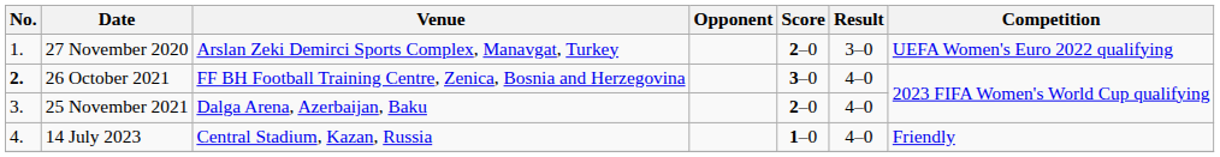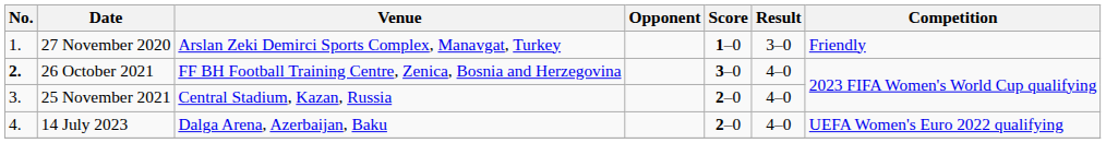27 November 2020 | Score: 2–0 -> 1–0
27 November 2020 | Competition: UEFA Women's Euro 2022 qualifying -> Friendly
25 November 2021 | Venue: Dalga Arena, Azerbaijan, Baku -> Central Stadium, Kazan, Russia
14 July 2023 | Venue: Central Stadium, Kazan, Russia -> Dalga Arena, Azerbaijan, Baku
14 July 2023 | Score: 1–0 -> 2–0
14 July 2023 | Competition: Friendly -> UEFA Women's Euro 2022 qualifying
